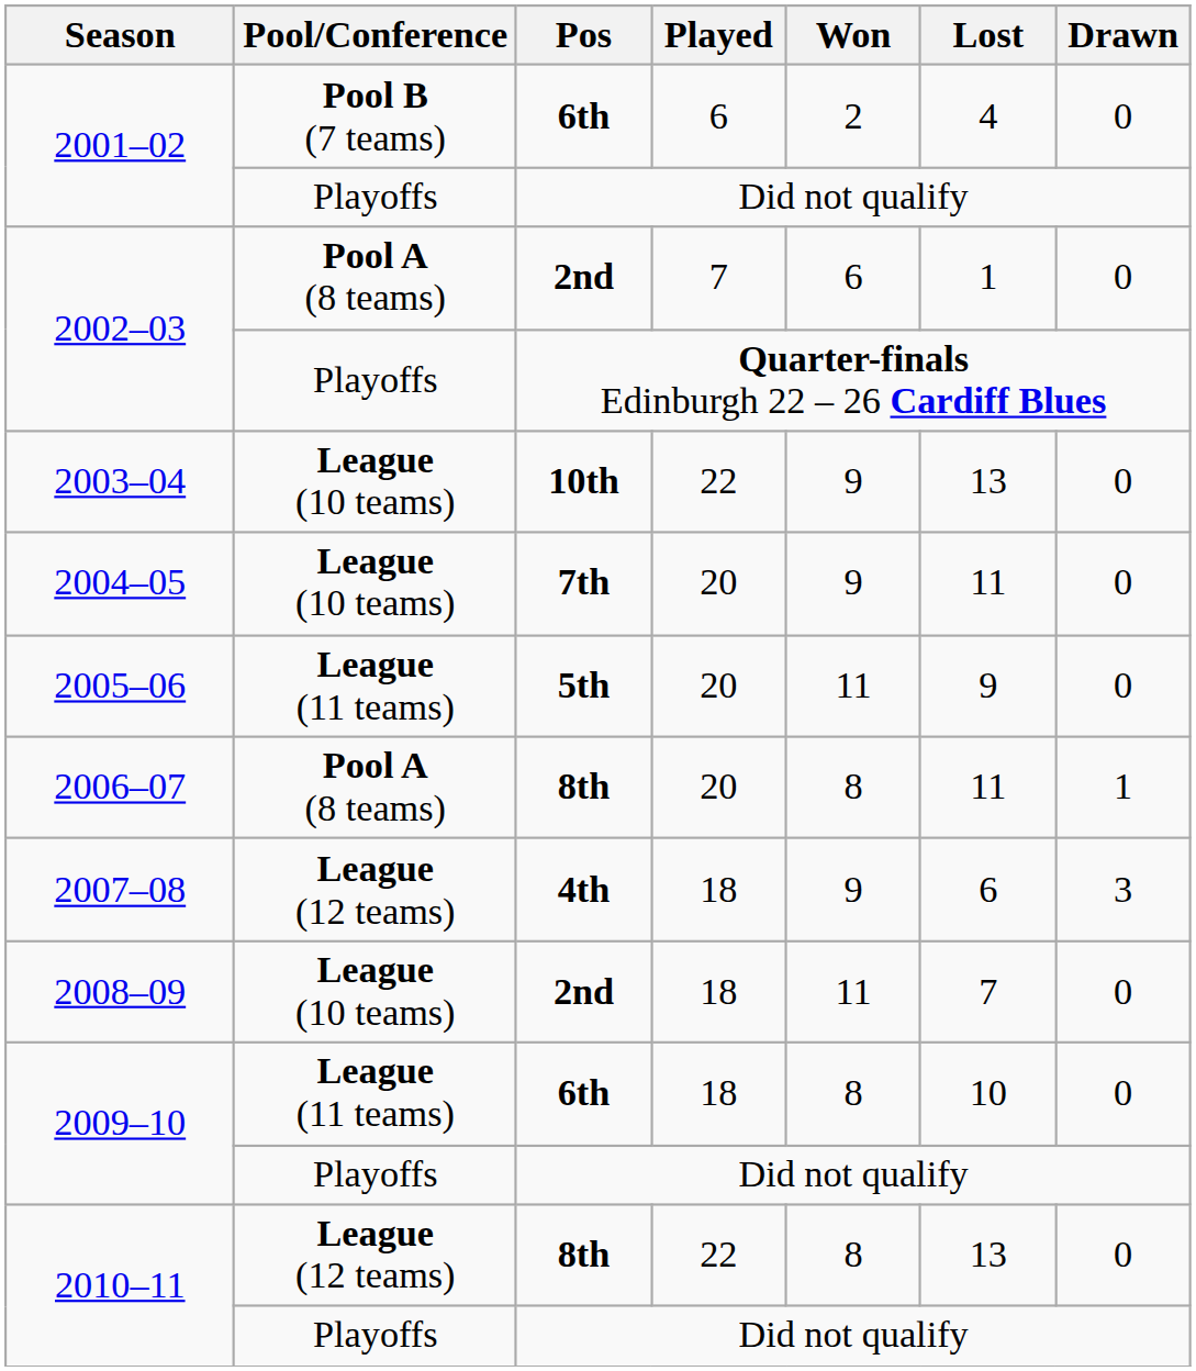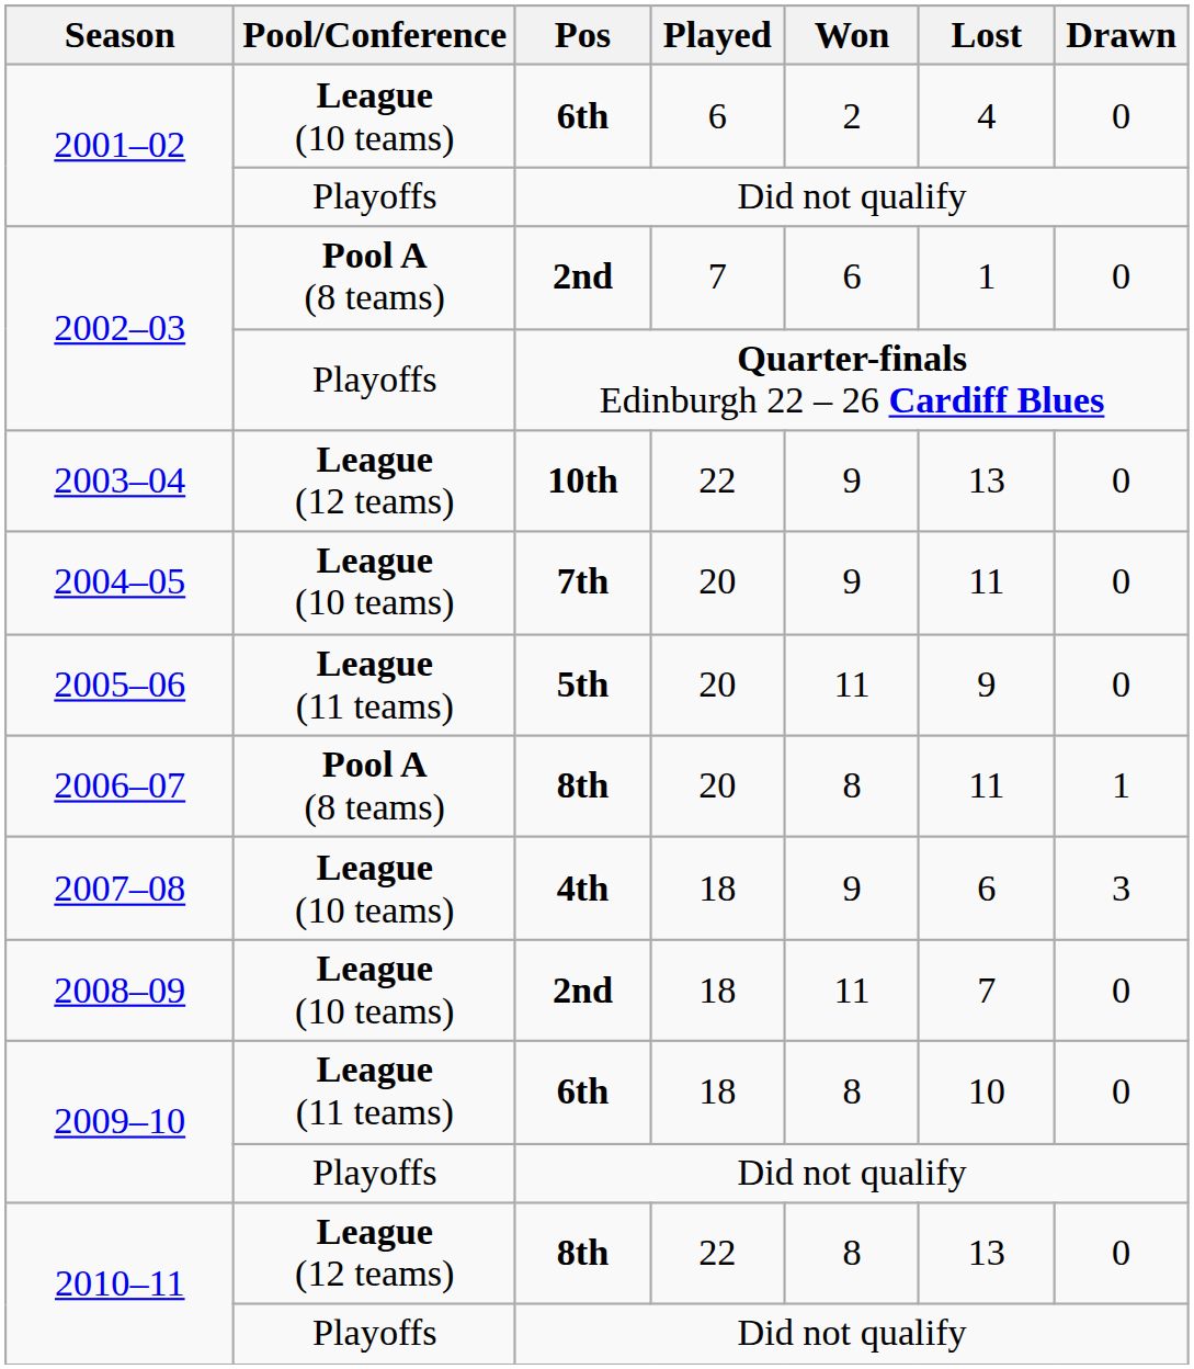2001–02 / 6th | Pool/Conference: Pool B (7 teams) -> League (10 teams)
2003–04 | Pool/Conference: League (10 teams) -> League (12 teams)
2007–08 | Pool/Conference: League (12 teams) -> League (10 teams)
